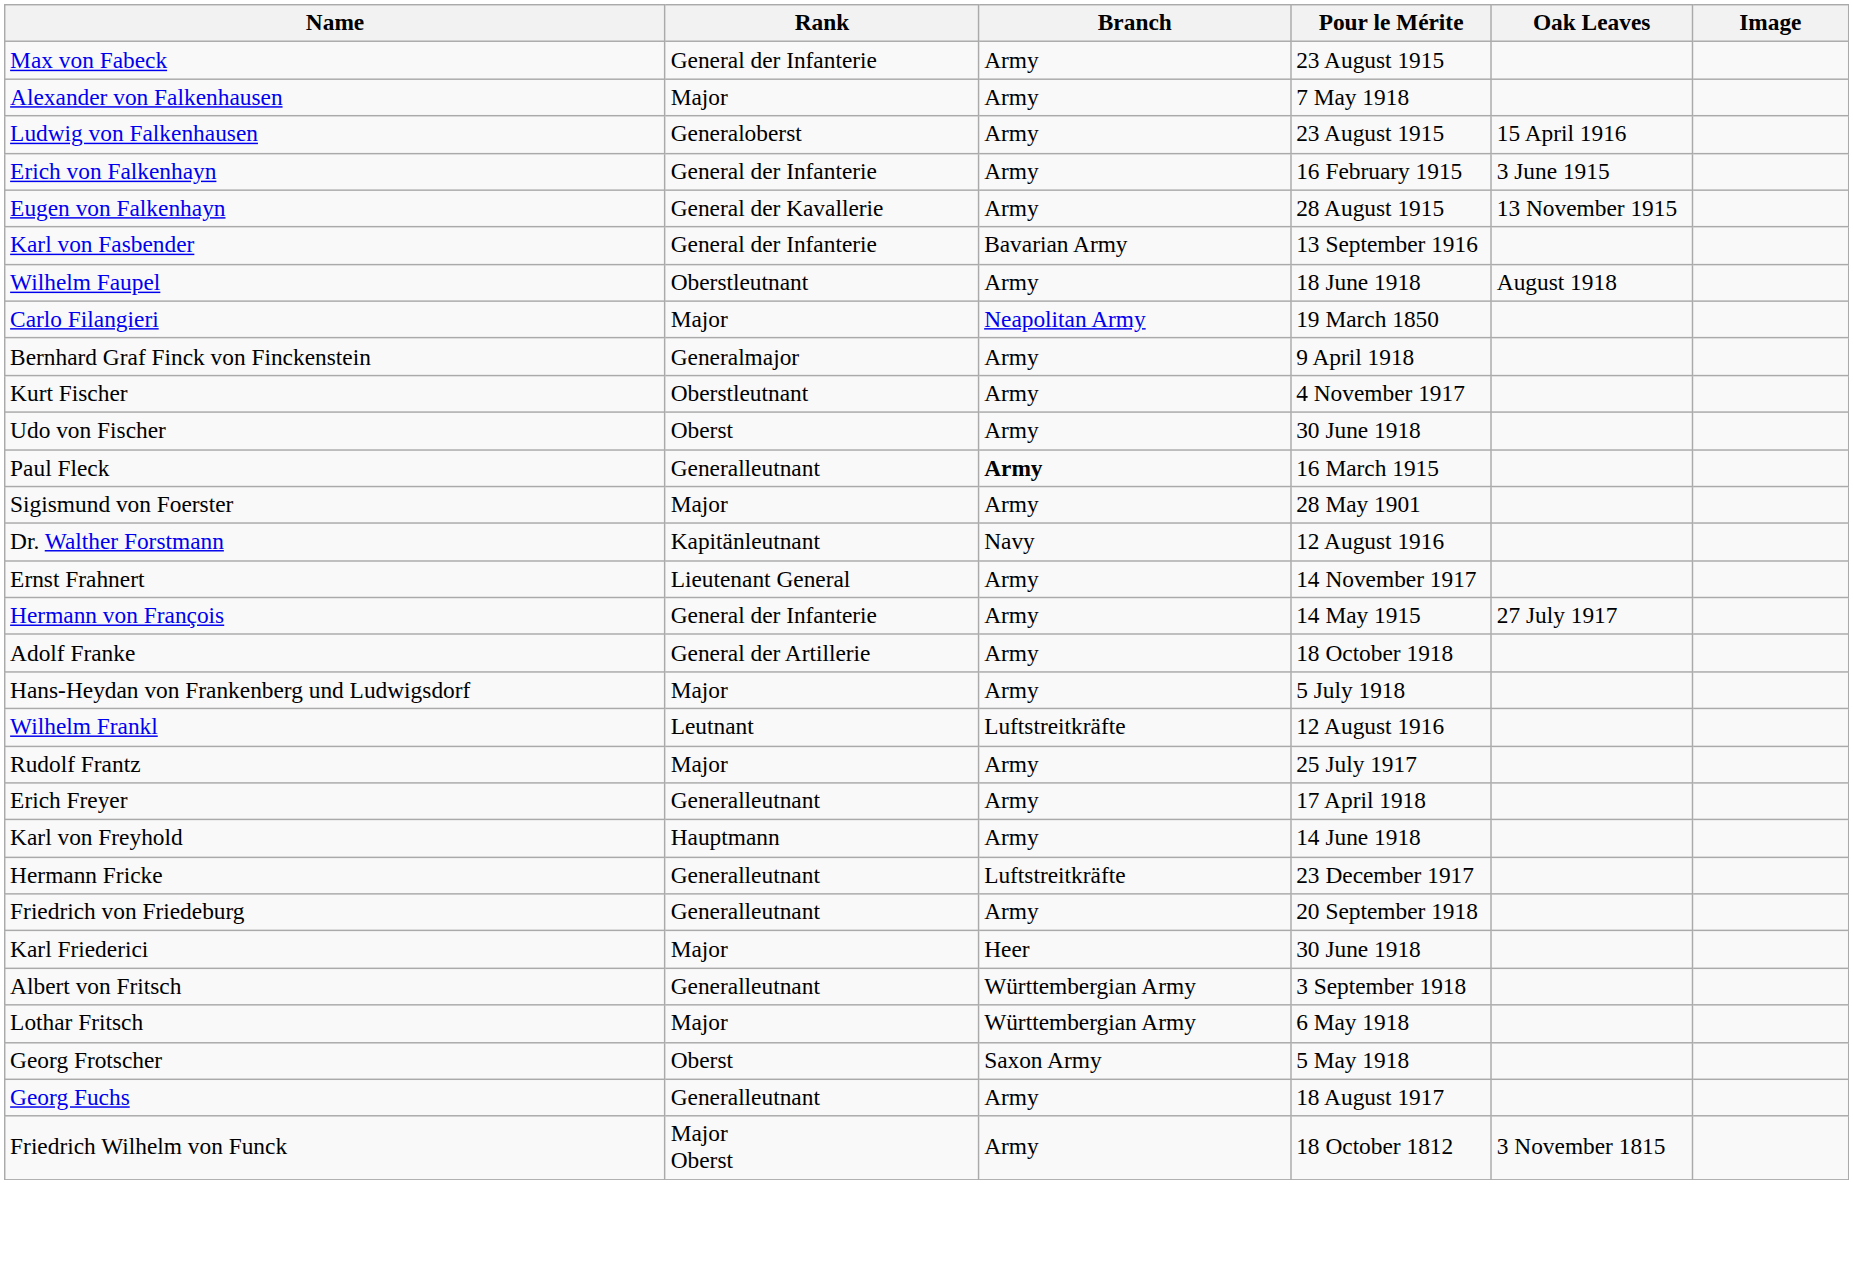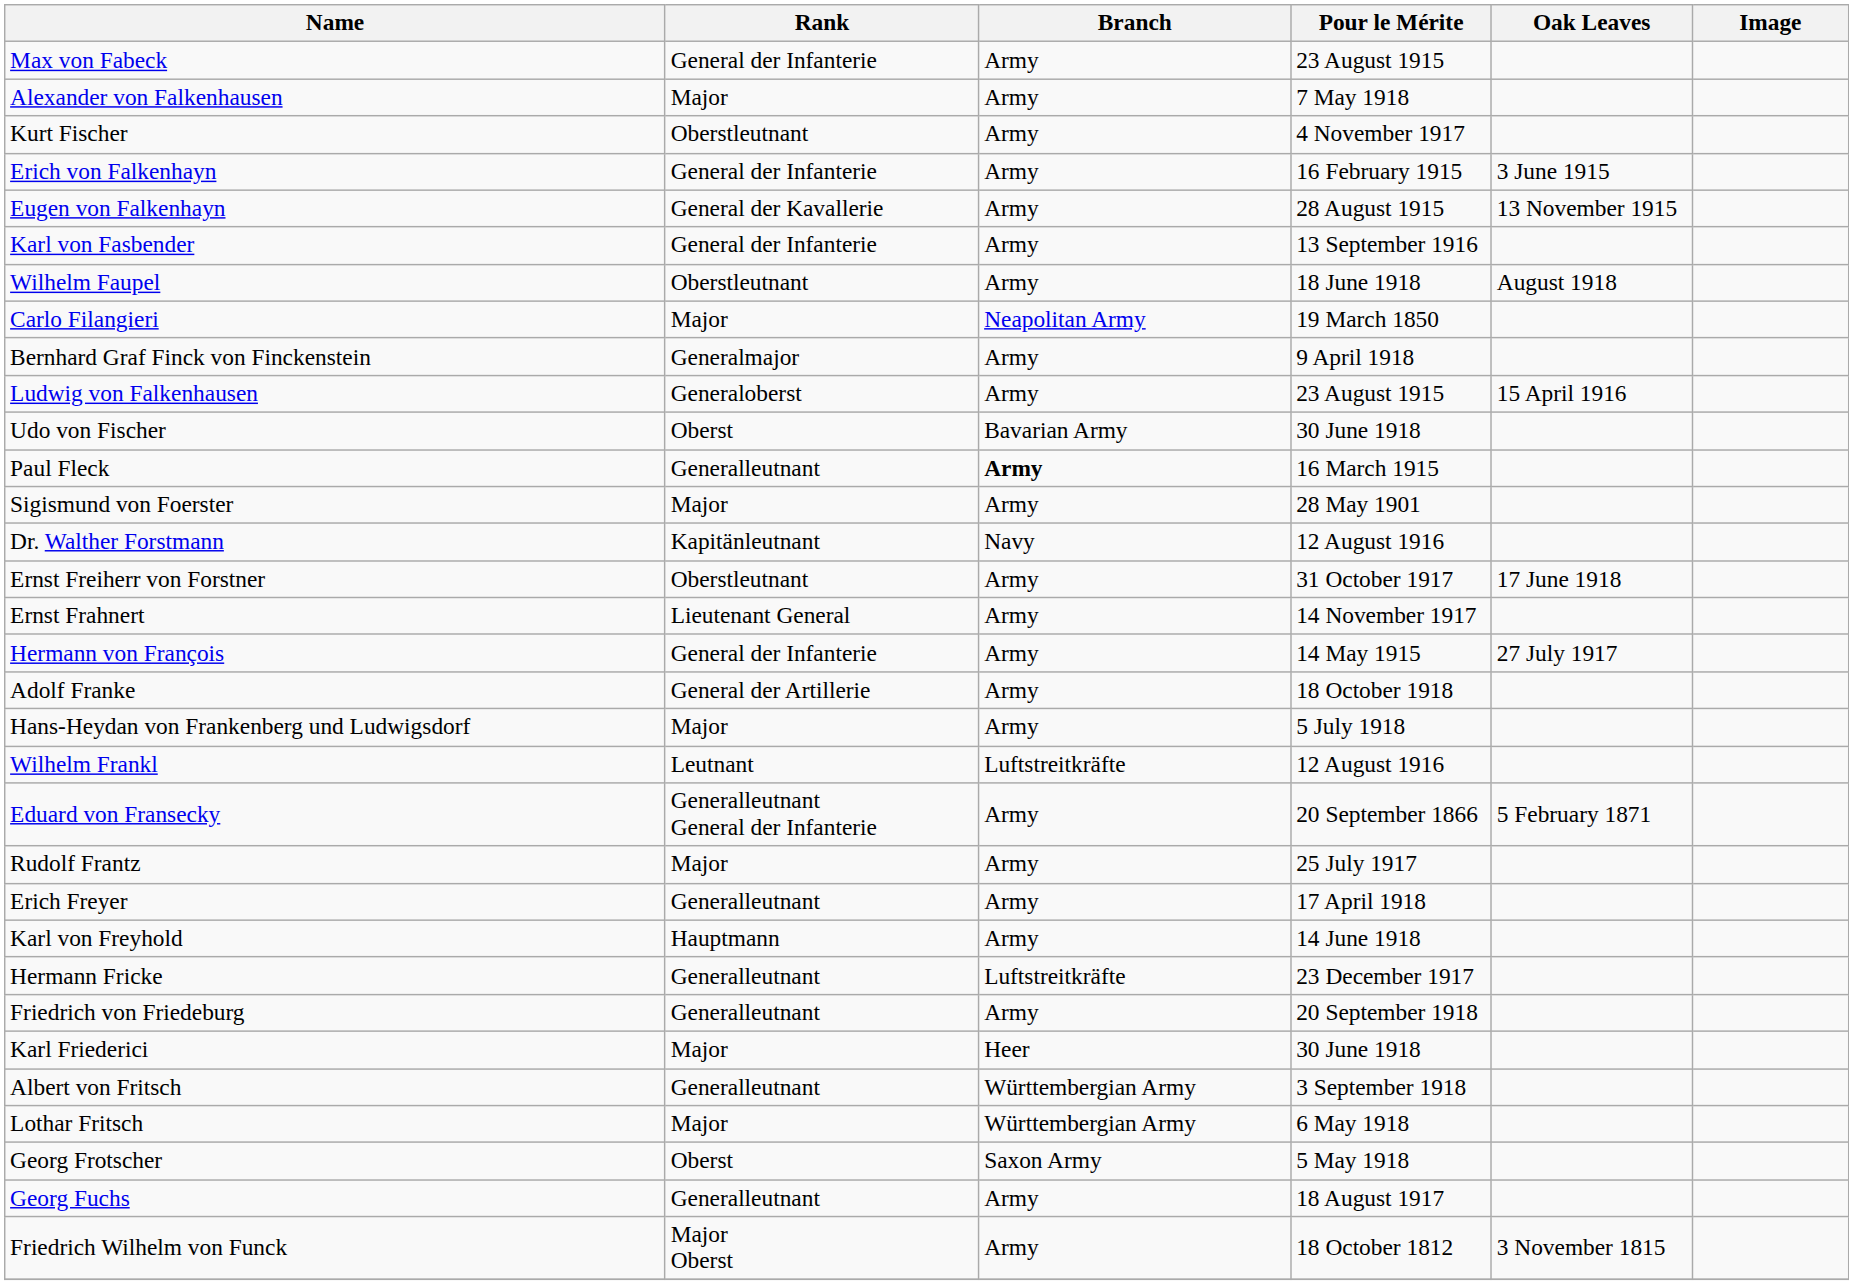rows swapped: Ludwig von Falkenhausen <-> Kurt Fischer
Karl von Fasbender | Branch: Bavarian Army -> Army
Udo von Fischer | Branch: Army -> Bavarian Army
+ row: Ernst Freiherr von Forstner | Oberstleutnant | Army | 31 October 1917 | 17 June 1918
+ row: Eduard von Fransecky | Generalleutnant General der Infanterie | Army | 20 September 1866 | 5 February 1871
